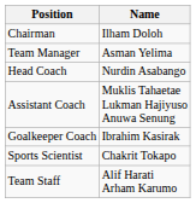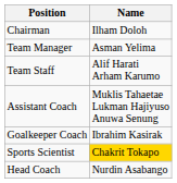rows swapped: Head Coach <-> Team Staff
Sports Scientist | Name: no background -> gold background
